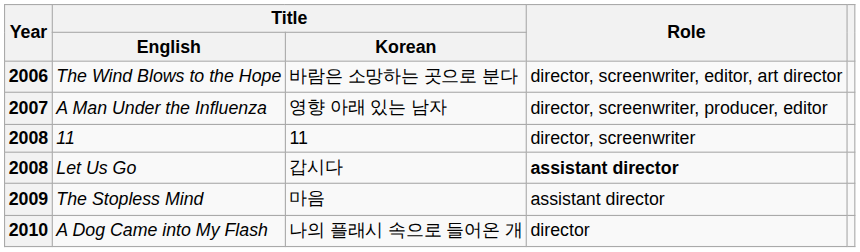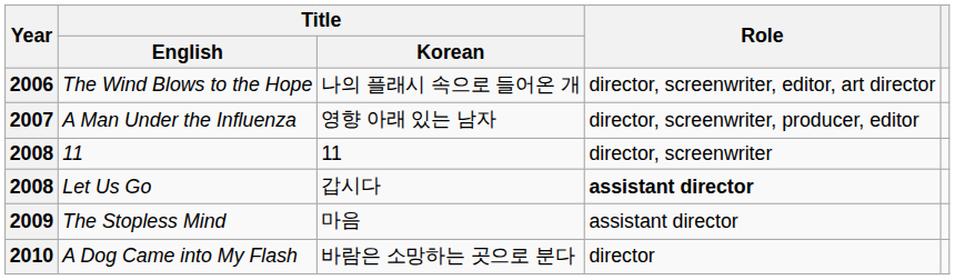The Wind Blows to the Hope | Title / Korean: 바람은 소망하는 곳으로 분다 -> 나의 플래시 속으로 들어온 개
A Dog Came into My Flash | Title / Korean: 나의 플래시 속으로 들어온 개 -> 바람은 소망하는 곳으로 분다
